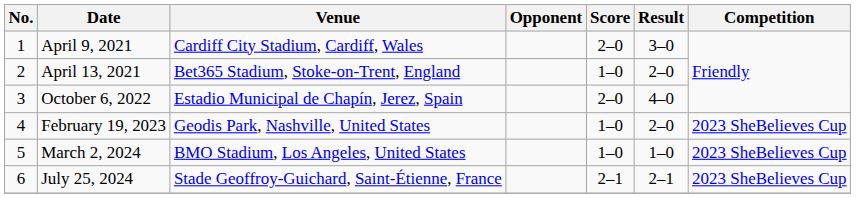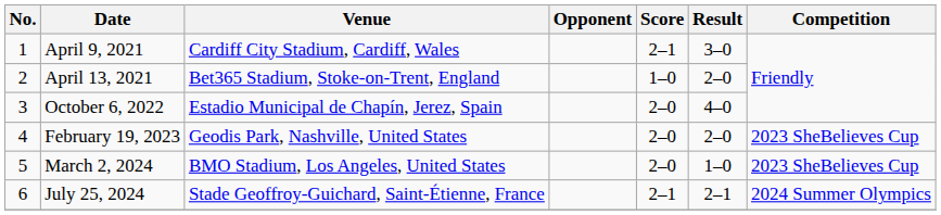April 9, 2021 | Score: 2–0 -> 2–1
February 19, 2023 | Score: 1–0 -> 2–0
March 2, 2024 | Score: 1–0 -> 2–0
July 25, 2024 | Competition: 2023 SheBelieves Cup -> 2024 Summer Olympics
